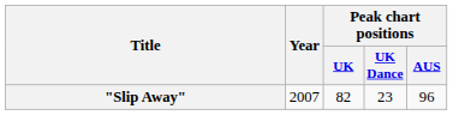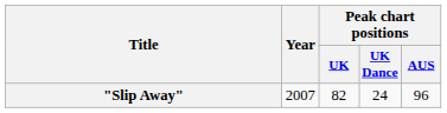"Slip Away" | Peak chart positions / UK Dance: 23 -> 24
